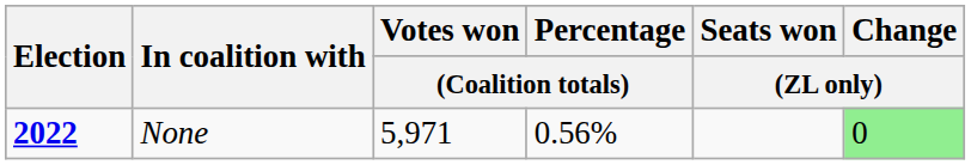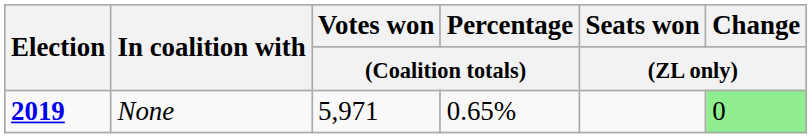None | Election: 2022 -> 2019
None | Percentage / (Coalition totals): 0.56% -> 0.65%
